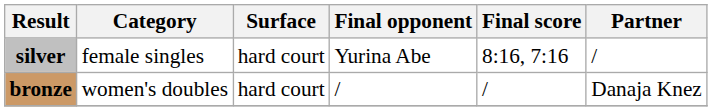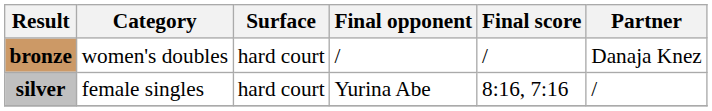rows swapped: silver <-> bronze
